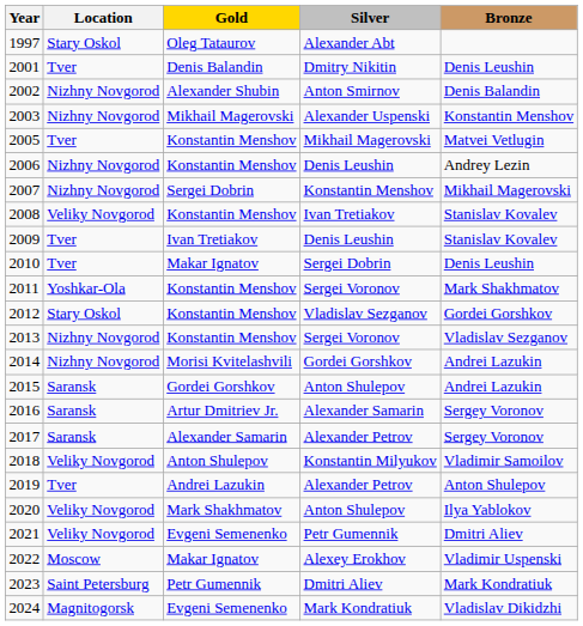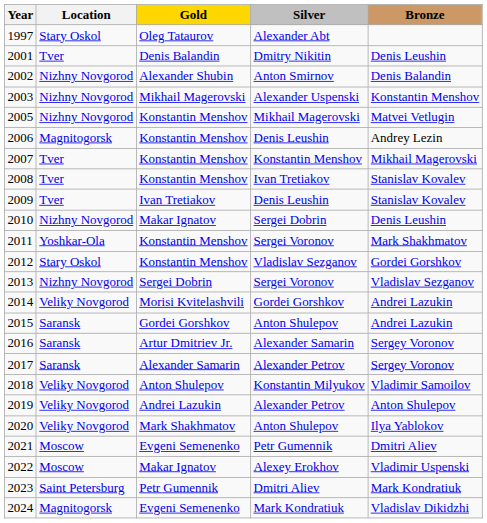2005 | Location: Tver -> Nizhny Novgorod
2006 | Location: Nizhny Novgorod -> Magnitogorsk
2007 | Location: Nizhny Novgorod -> Tver
2007 | Gold: Sergei Dobrin -> Konstantin Menshov
2008 | Location: Veliky Novgorod -> Tver
2010 | Location: Tver -> Nizhny Novgorod
2013 | Gold: Konstantin Menshov -> Sergei Dobrin
2014 | Location: Nizhny Novgorod -> Veliky Novgorod
2019 | Location: Tver -> Veliky Novgorod
2021 | Location: Veliky Novgorod -> Moscow
